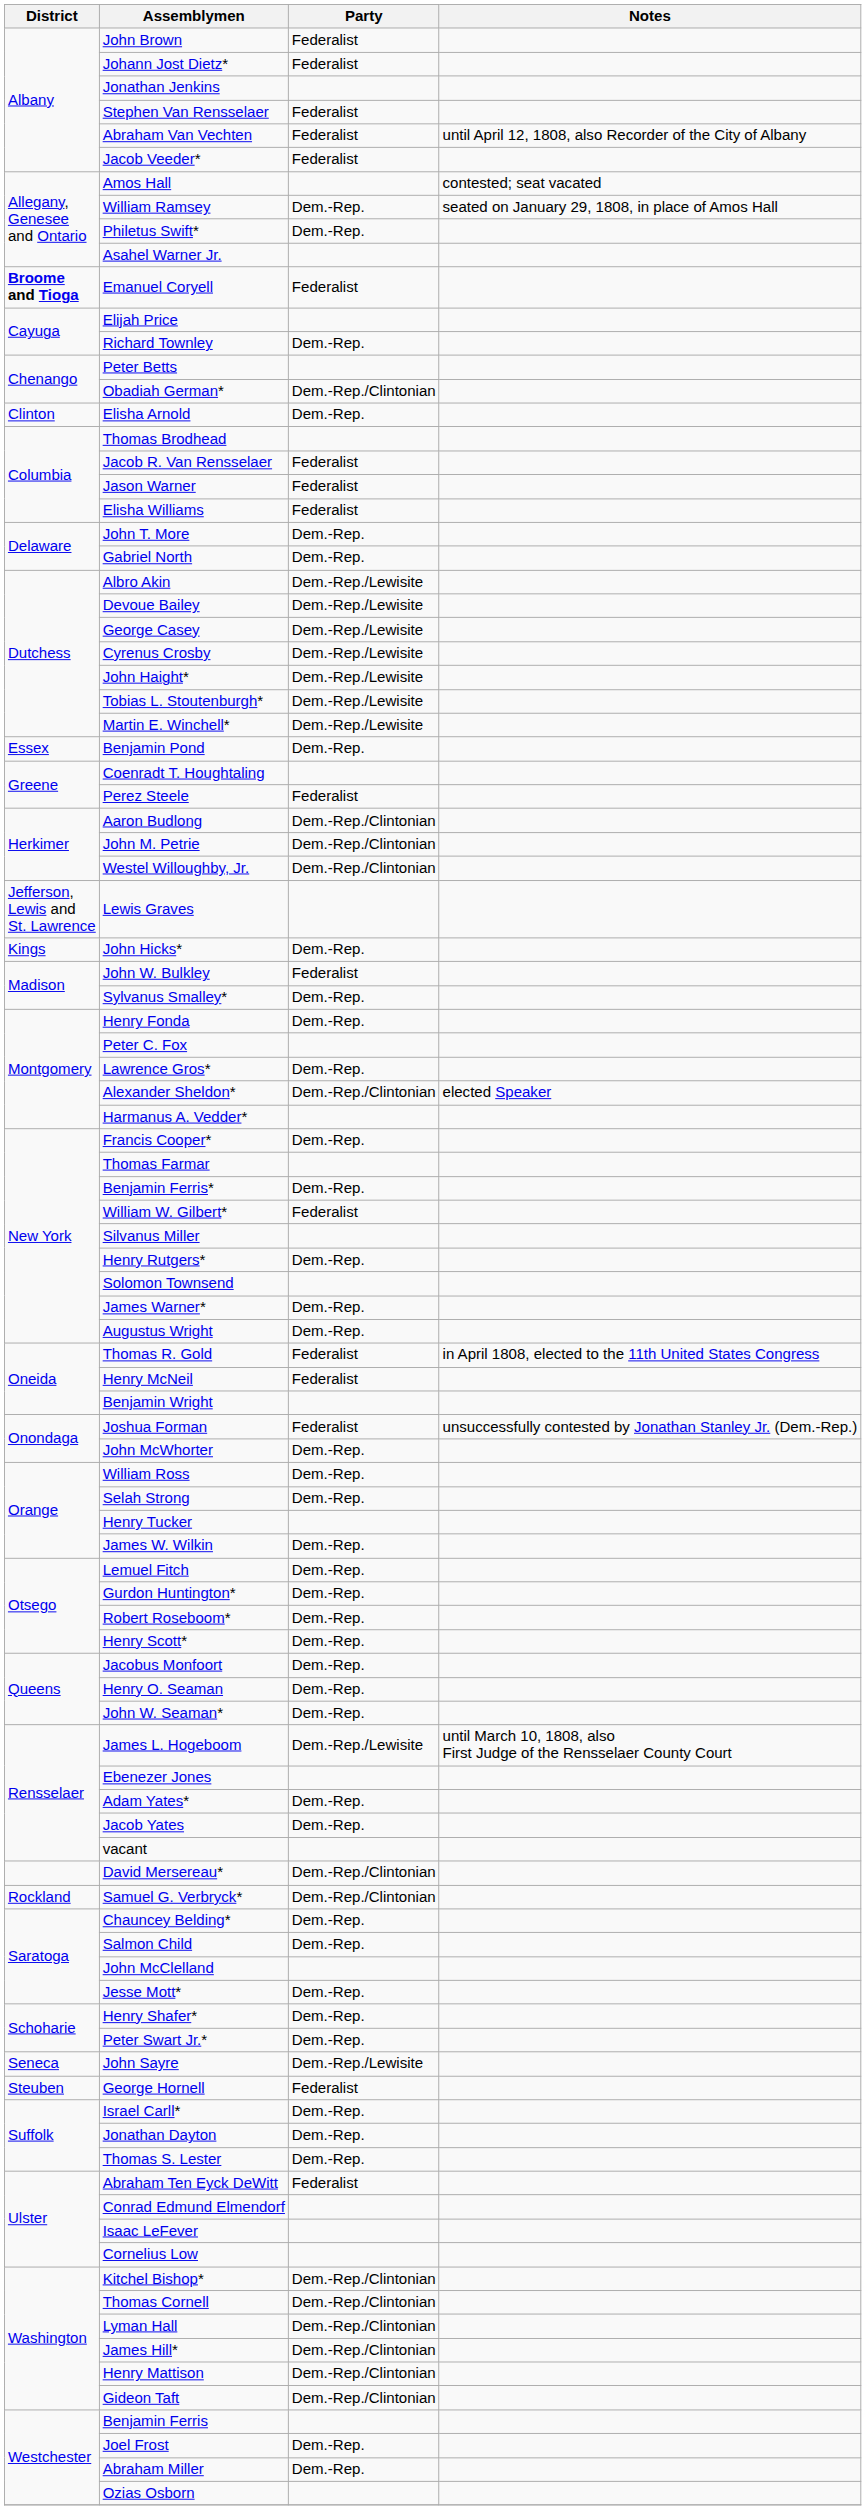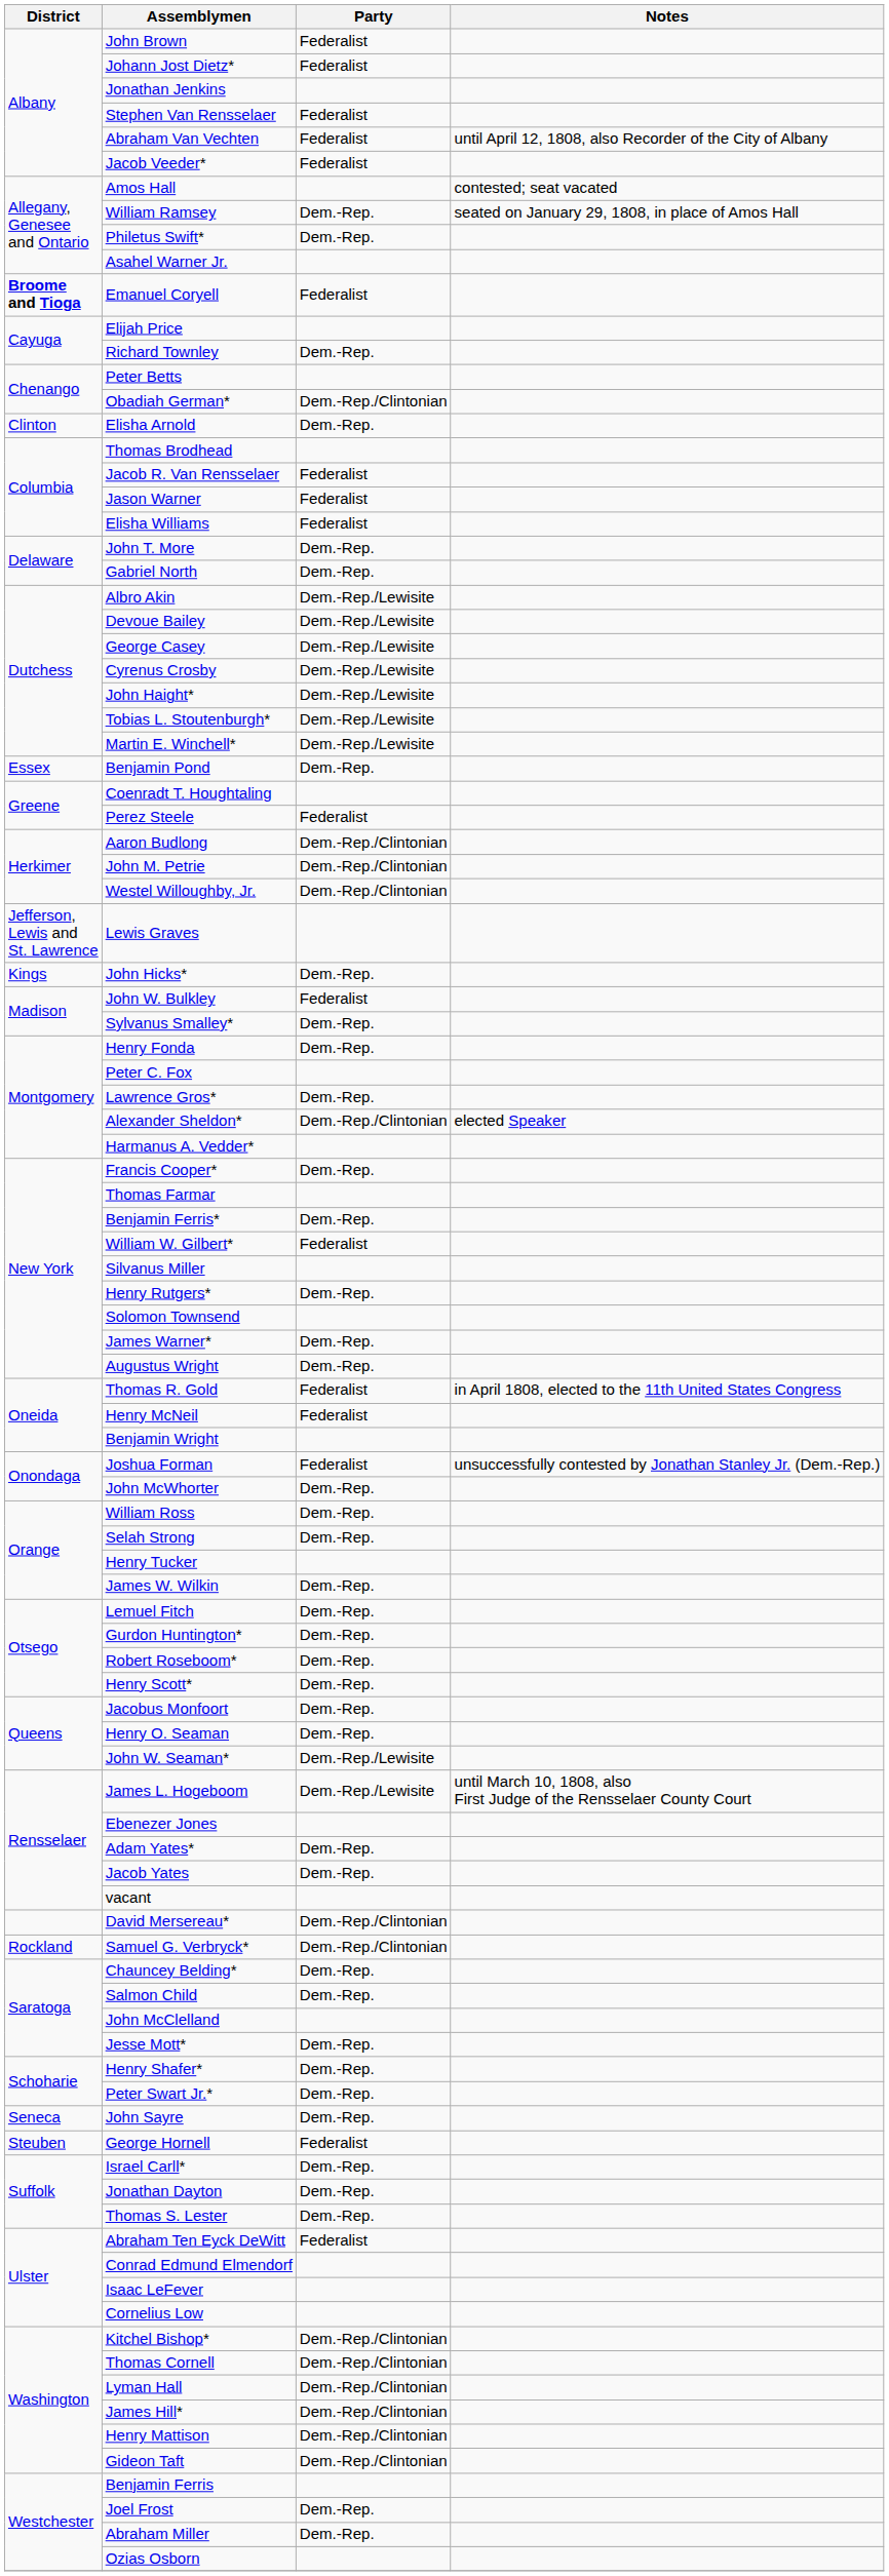John W. Seaman* | Party: Dem.-Rep. -> Dem.-Rep./Lewisite
John Sayre | Party: Dem.-Rep./Lewisite -> Dem.-Rep.
